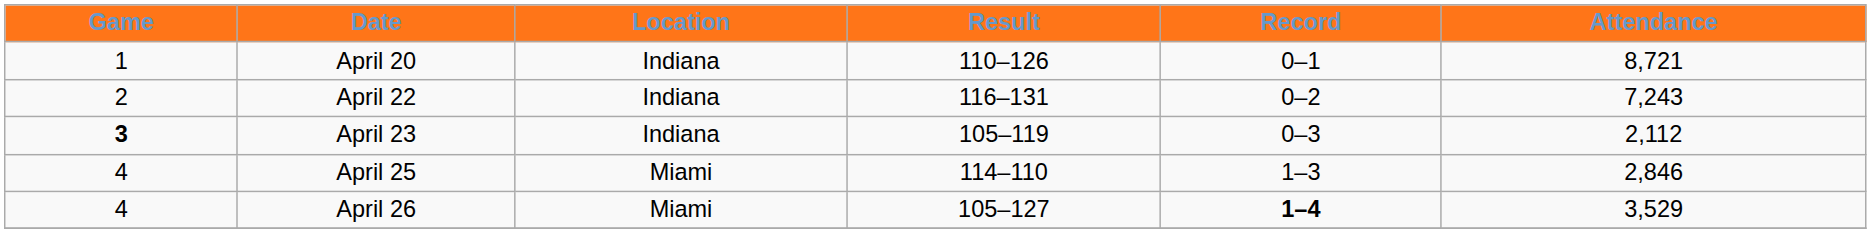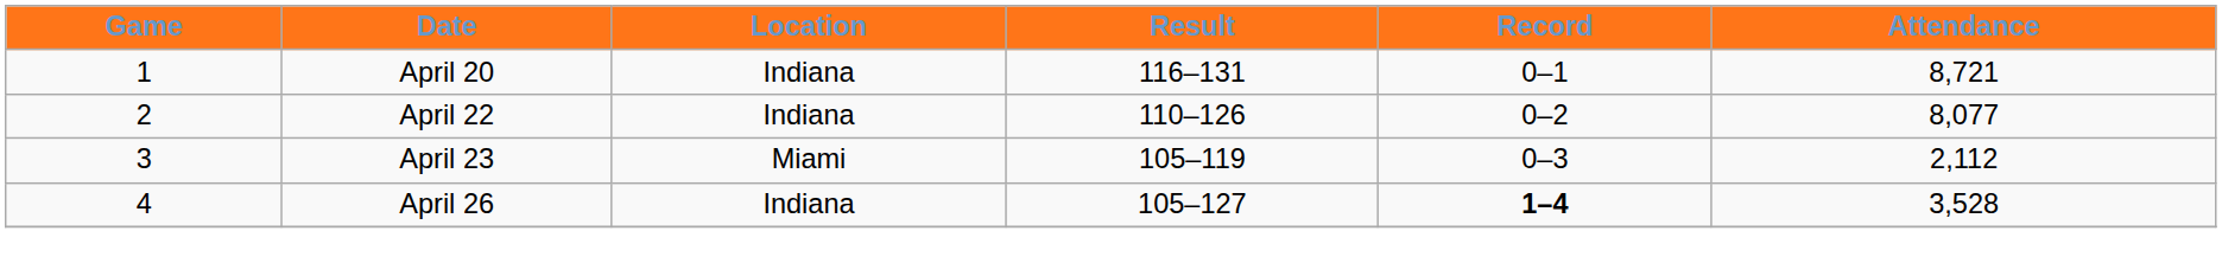April 20 | Result: 110–126 -> 116–131
April 22 | Result: 116–131 -> 110–126
April 22 | Attendance: 7,243 -> 8,077
April 23 | Game: bold -> normal
April 23 | Location: Indiana -> Miami
- row: 4 | April 25 | Miami | 114–110 | 1–3 | 2,846
April 26 | Location: Miami -> Indiana
April 26 | Attendance: 3,529 -> 3,528
